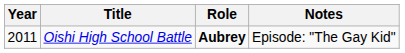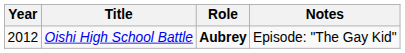Oishi High School Battle | Year: 2011 -> 2012
